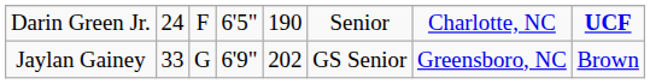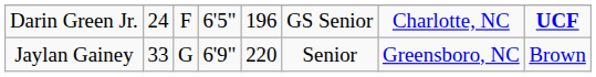Darin Green Jr. | column 5: 190 -> 196
Darin Green Jr. | column 6: Senior -> GS Senior
Jaylan Gainey | column 5: 202 -> 220
Jaylan Gainey | column 6: GS Senior -> Senior
